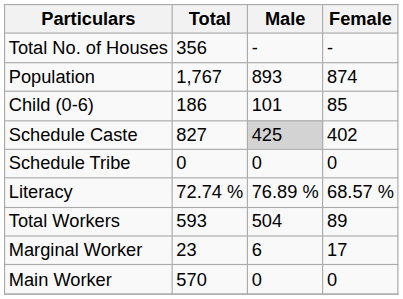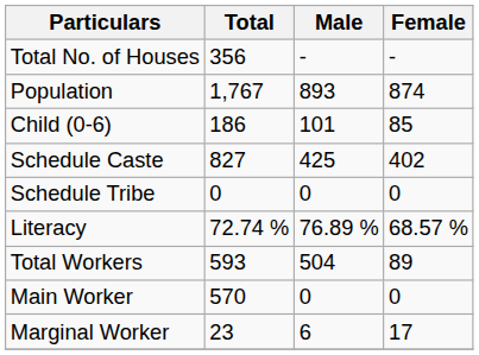Schedule Caste | Male: lightgrey background -> no background
rows swapped: Main Worker <-> Marginal Worker
